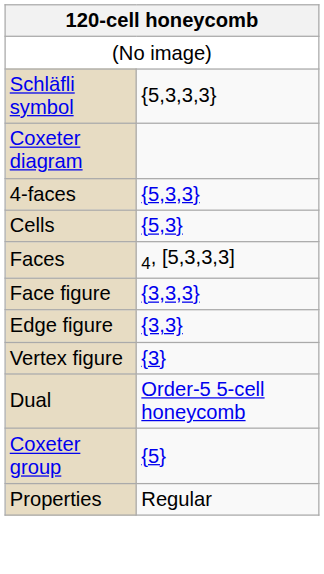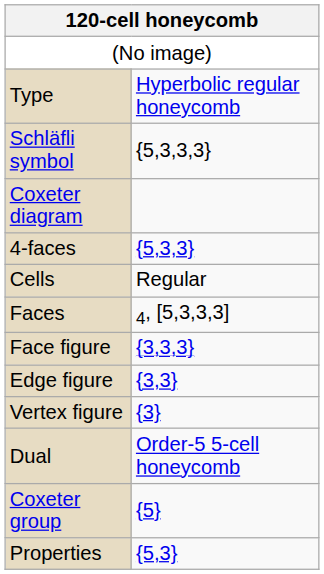+ row: Type | Hyperbolic regular honeycomb
Cells | column 2: {5,3} -> Regular
Properties | column 2: Regular -> {5,3}
